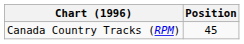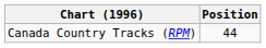Canada Country Tracks (RPM) | Position: 45 -> 44
